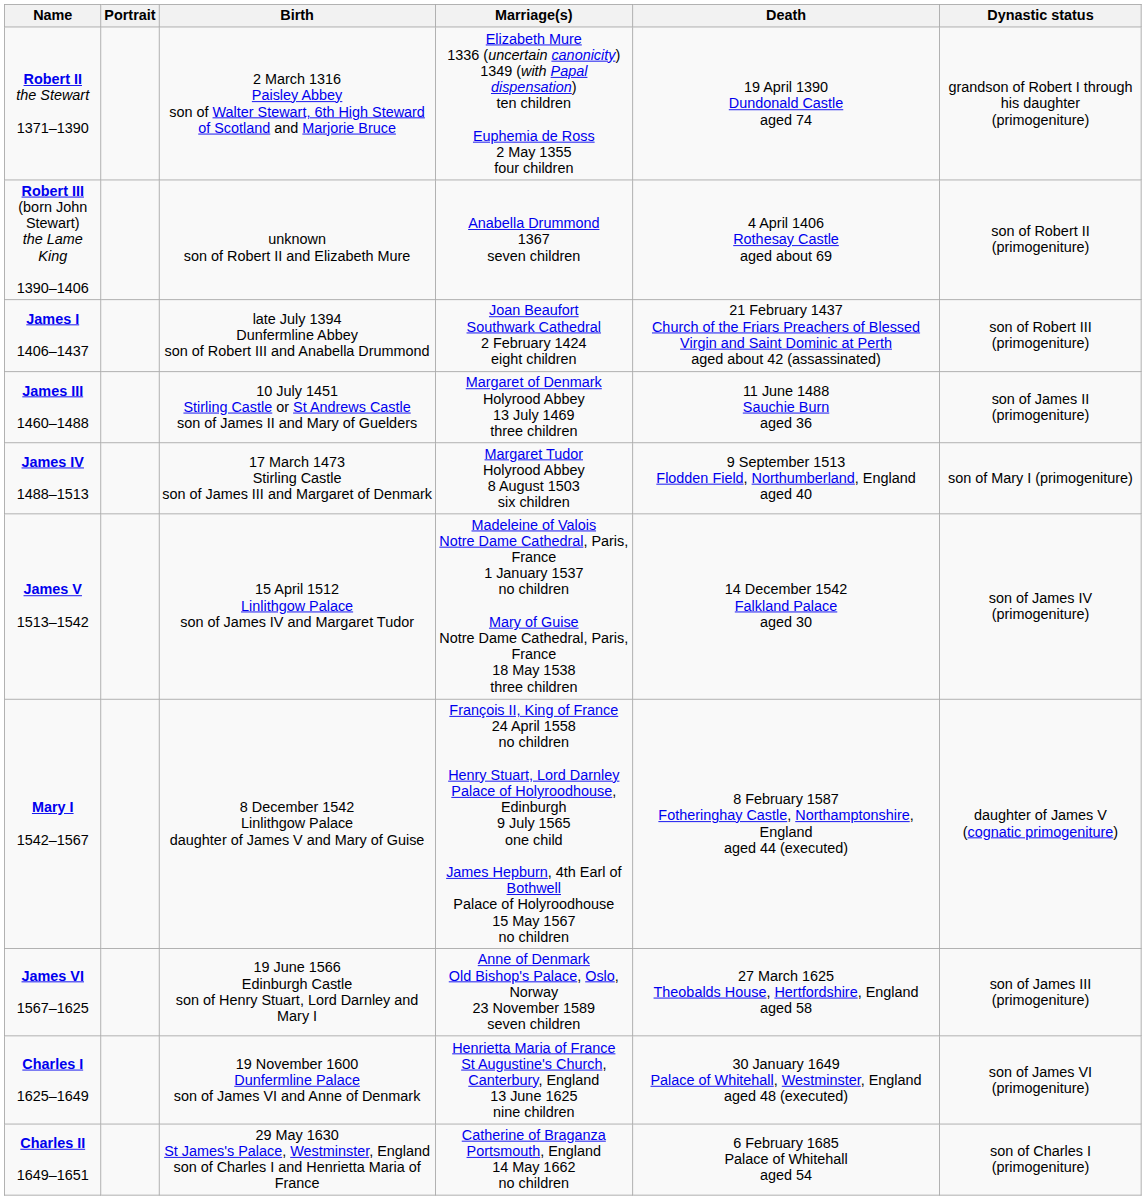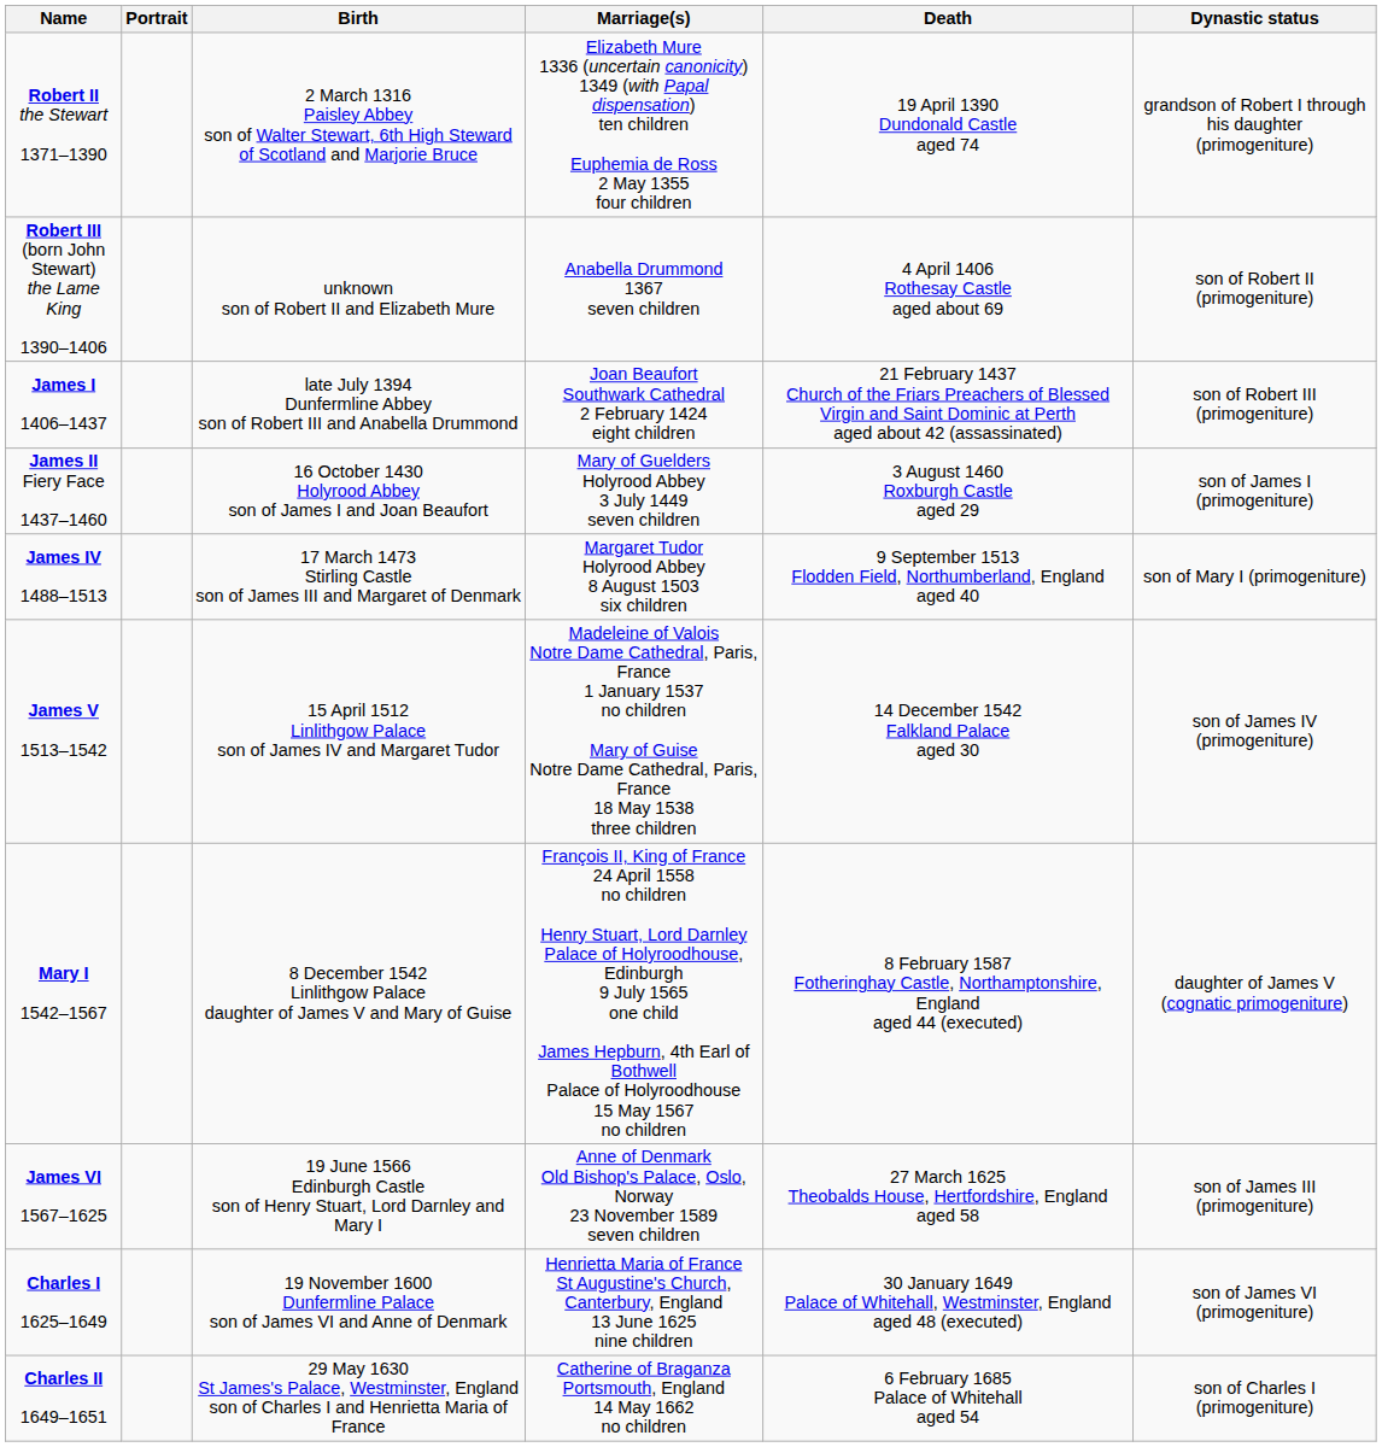+ row: James II Fiery Face 1437–1460 | 16 October 1430 Holyrood Abbey son of James I and Joan Beaufort | Mary of Guelders Holyrood Abbey 3 July 1449 seven children | 3 August 1460 Roxburgh Castle aged 29 | son of James I (primogeniture)
- row: James III 1460–1488 | 10 July 1451 Stirling Castle or St Andrews Castle son of James II and Mary of Guelders | Margaret of Denmark Holyrood Abbey 13 July 1469 three children | 11 June 1488 Sauchie Burn aged 36 | son of James II (primogeniture)
